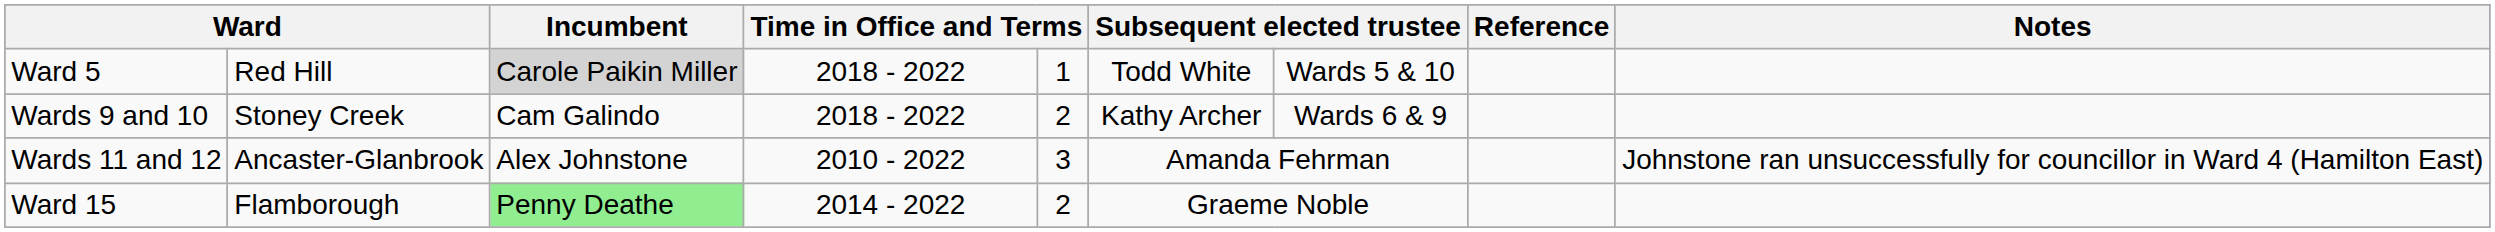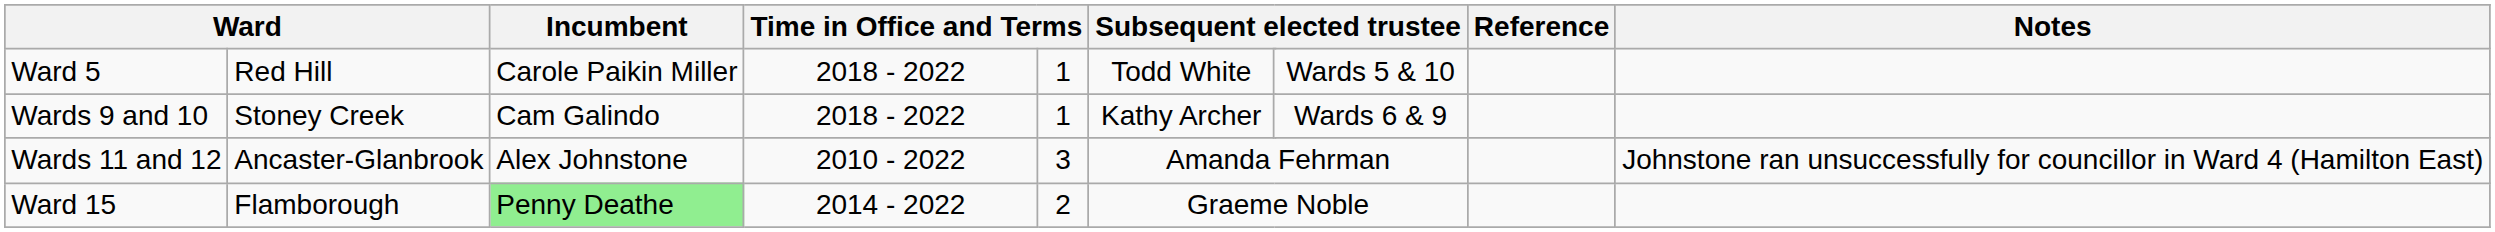Ward 5 | Incumbent: lightgrey background -> no background
Wards 9 and 10 | column 5: 2 -> 1
